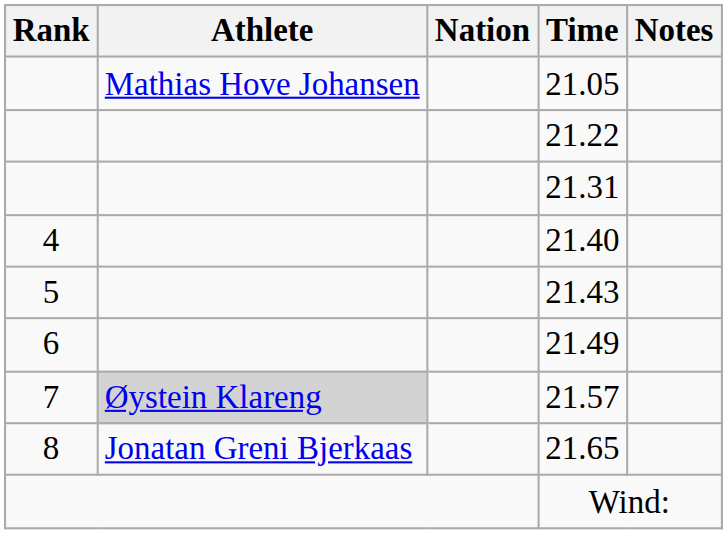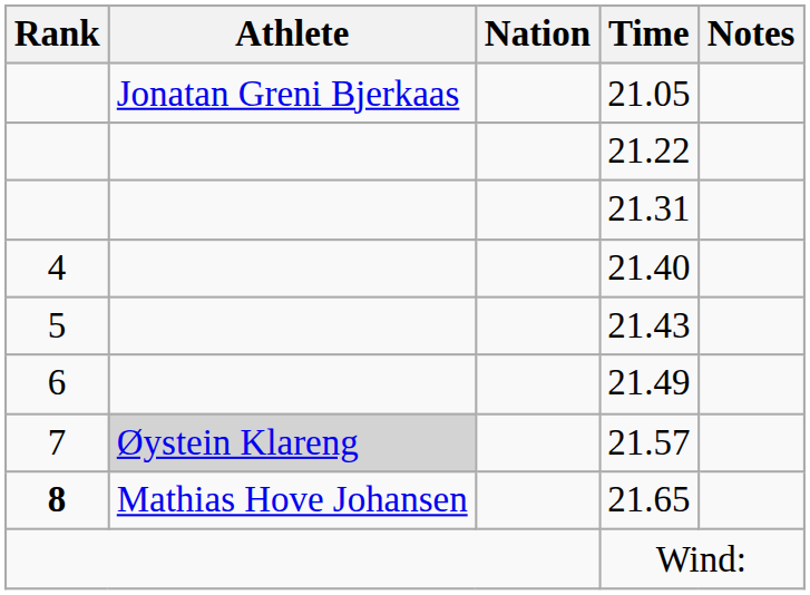21.05 | Athlete: Mathias Hove Johansen -> Jonatan Greni Bjerkaas
21.65 | Rank: normal -> bold
21.65 | Athlete: Jonatan Greni Bjerkaas -> Mathias Hove Johansen
